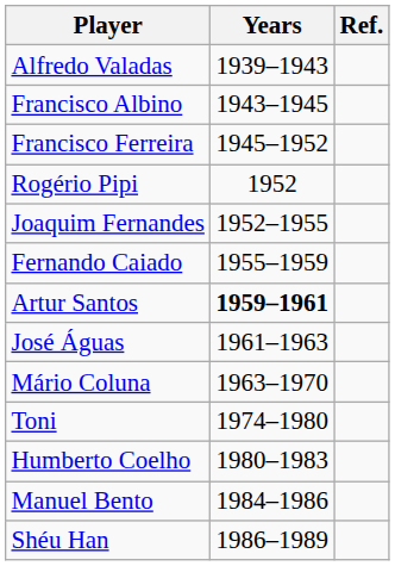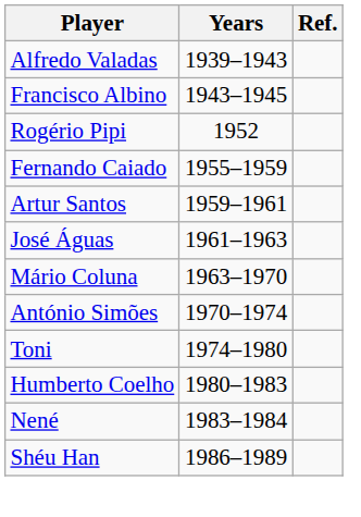- row: Francisco Ferreira | 1945–1952
- row: Joaquim Fernandes | 1952–1955
Artur Santos | Years: bold -> normal
+ row: António Simões | 1970–1974
+ row: Nené | 1983–1984
- row: Manuel Bento | 1984–1986
